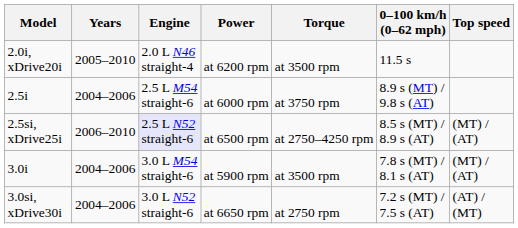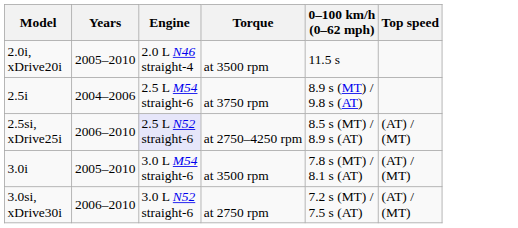- column: Power | at 6200 rpm | at 6000 rpm | at 6500 rpm | at 5900 rpm | at 6650 rpm
2.5si, xDrive25i | Top speed: (MT) / (AT) -> (AT) / (MT)
3.0i | Years: 2004–2006 -> 2005–2010
3.0i | Top speed: (MT) / (AT) -> (AT) / (MT)
3.0si, xDrive30i | Years: 2004–2006 -> 2006–2010
